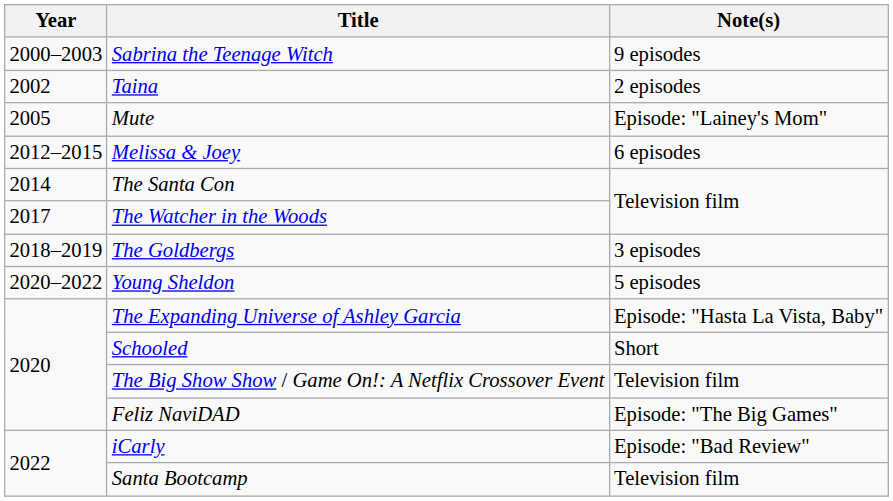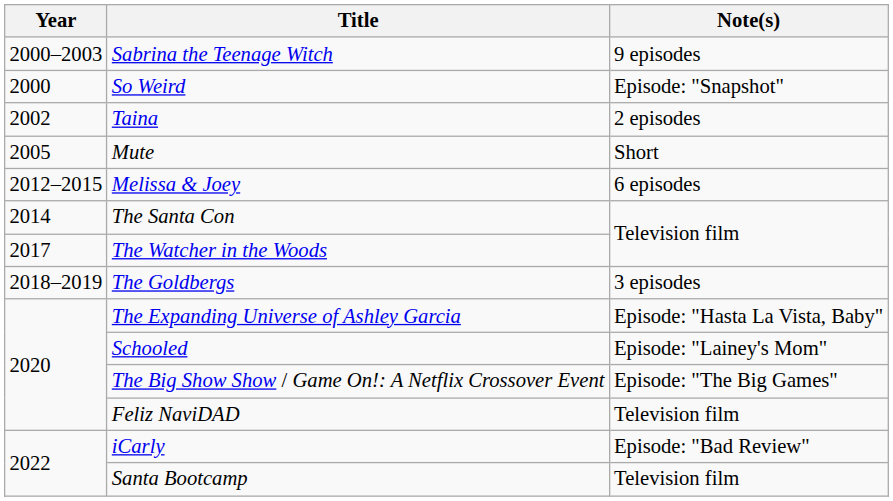+ row: 2000 | So Weird | Episode: "Snapshot"
Mute | Note(s): Episode: "Lainey's Mom" -> Short
- row: 2020–2022 | Young Sheldon | 5 episodes
Schooled | Note(s): Short -> Episode: "Lainey's Mom"
The Big Show Show / Game On!: A Netflix Crossover Event | Note(s): Television film -> Episode: "The Big Games"
Feliz NaviDAD | Note(s): Episode: "The Big Games" -> Television film
